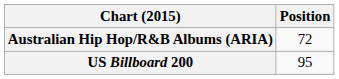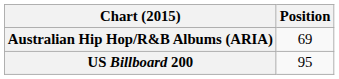Australian Hip Hop/R&B Albums (ARIA) | Position: 72 -> 69
